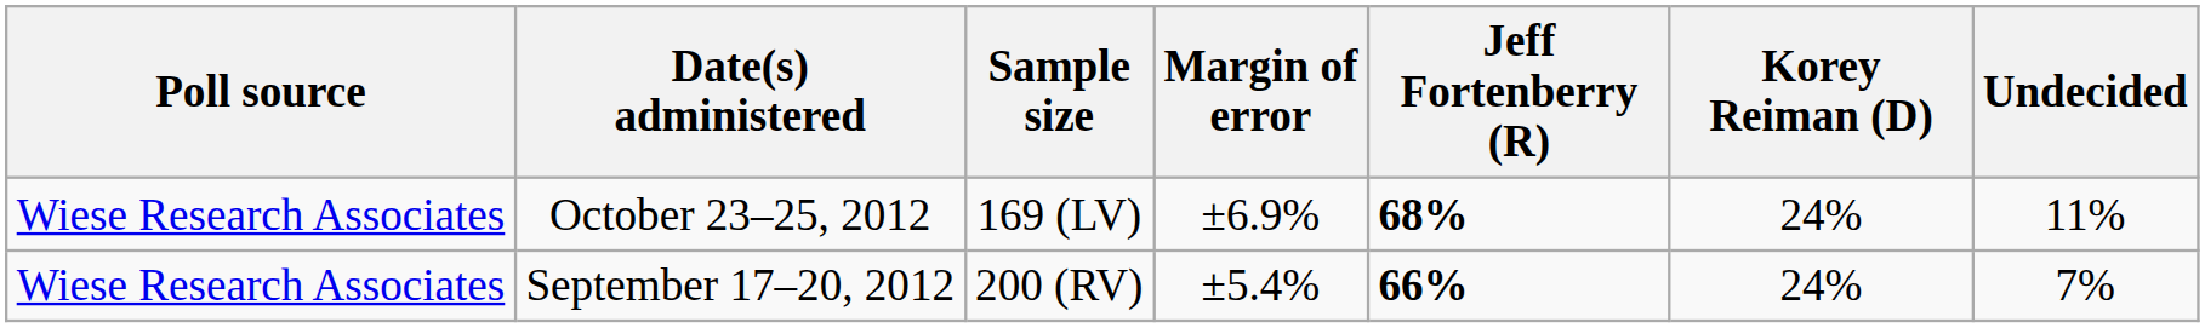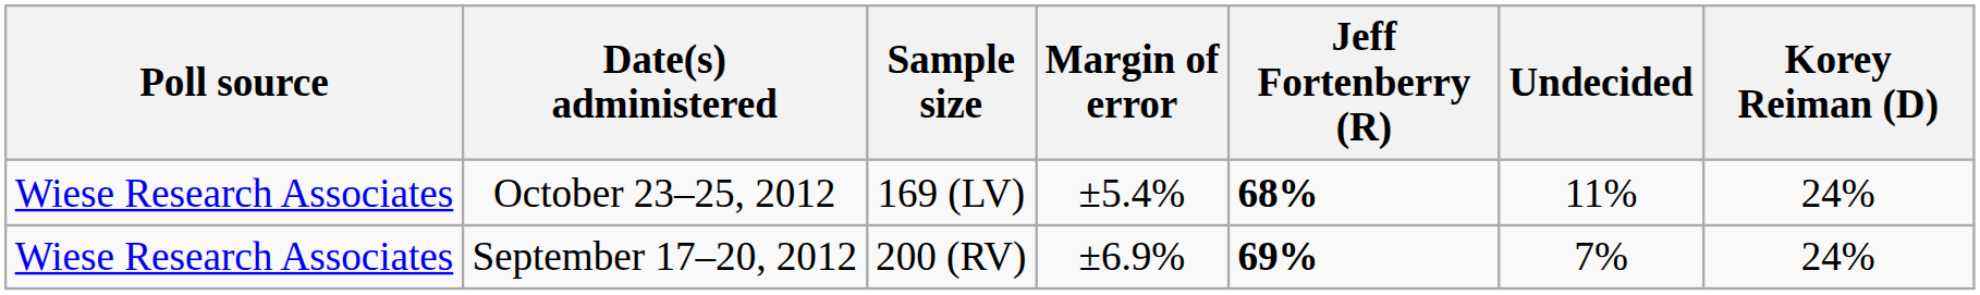columns swapped: Korey Reiman (D) <-> Undecided
October 23–25, 2012 | Margin of error: ±6.9% -> ±5.4%
September 17–20, 2012 | Margin of error: ±5.4% -> ±6.9%
September 17–20, 2012 | Jeff Fortenberry (R): 66% -> 69%
